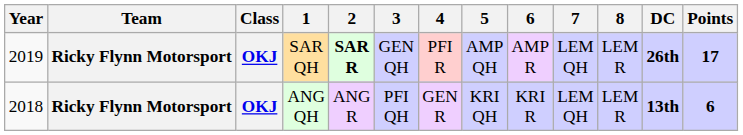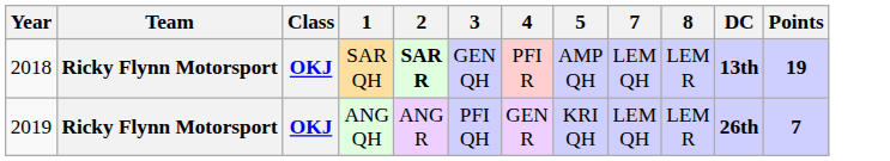- column: 6 | AMP R | KRI R
SAR QH | Year: 2019 -> 2018
SAR QH | DC: 26th -> 13th
SAR QH | Points: 17 -> 19
ANG QH | Year: 2018 -> 2019
ANG QH | DC: 13th -> 26th
ANG QH | Points: 6 -> 7
